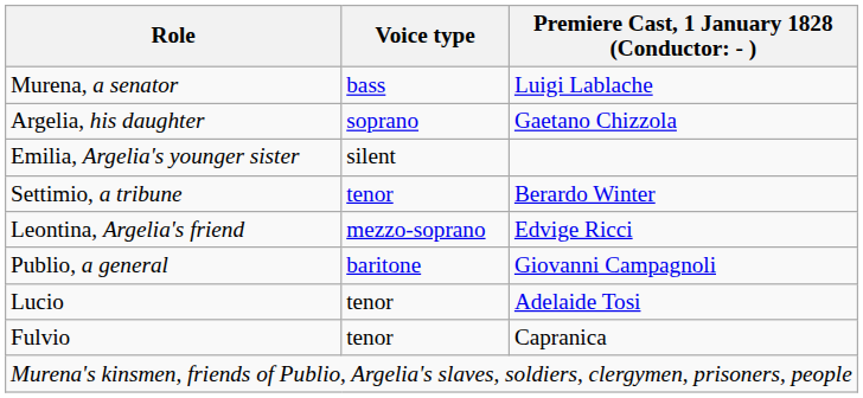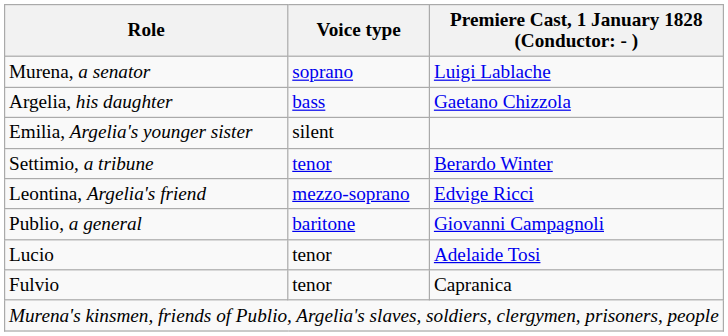Murena, a senator | Voice type: bass -> soprano
Argelia, his daughter | Voice type: soprano -> bass
